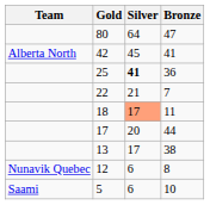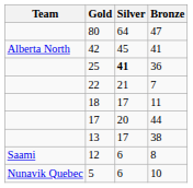11 | Silver: lightsalmon background -> no background
8 | Team: Nunavik Quebec -> Saami
10 | Team: Saami -> Nunavik Quebec
